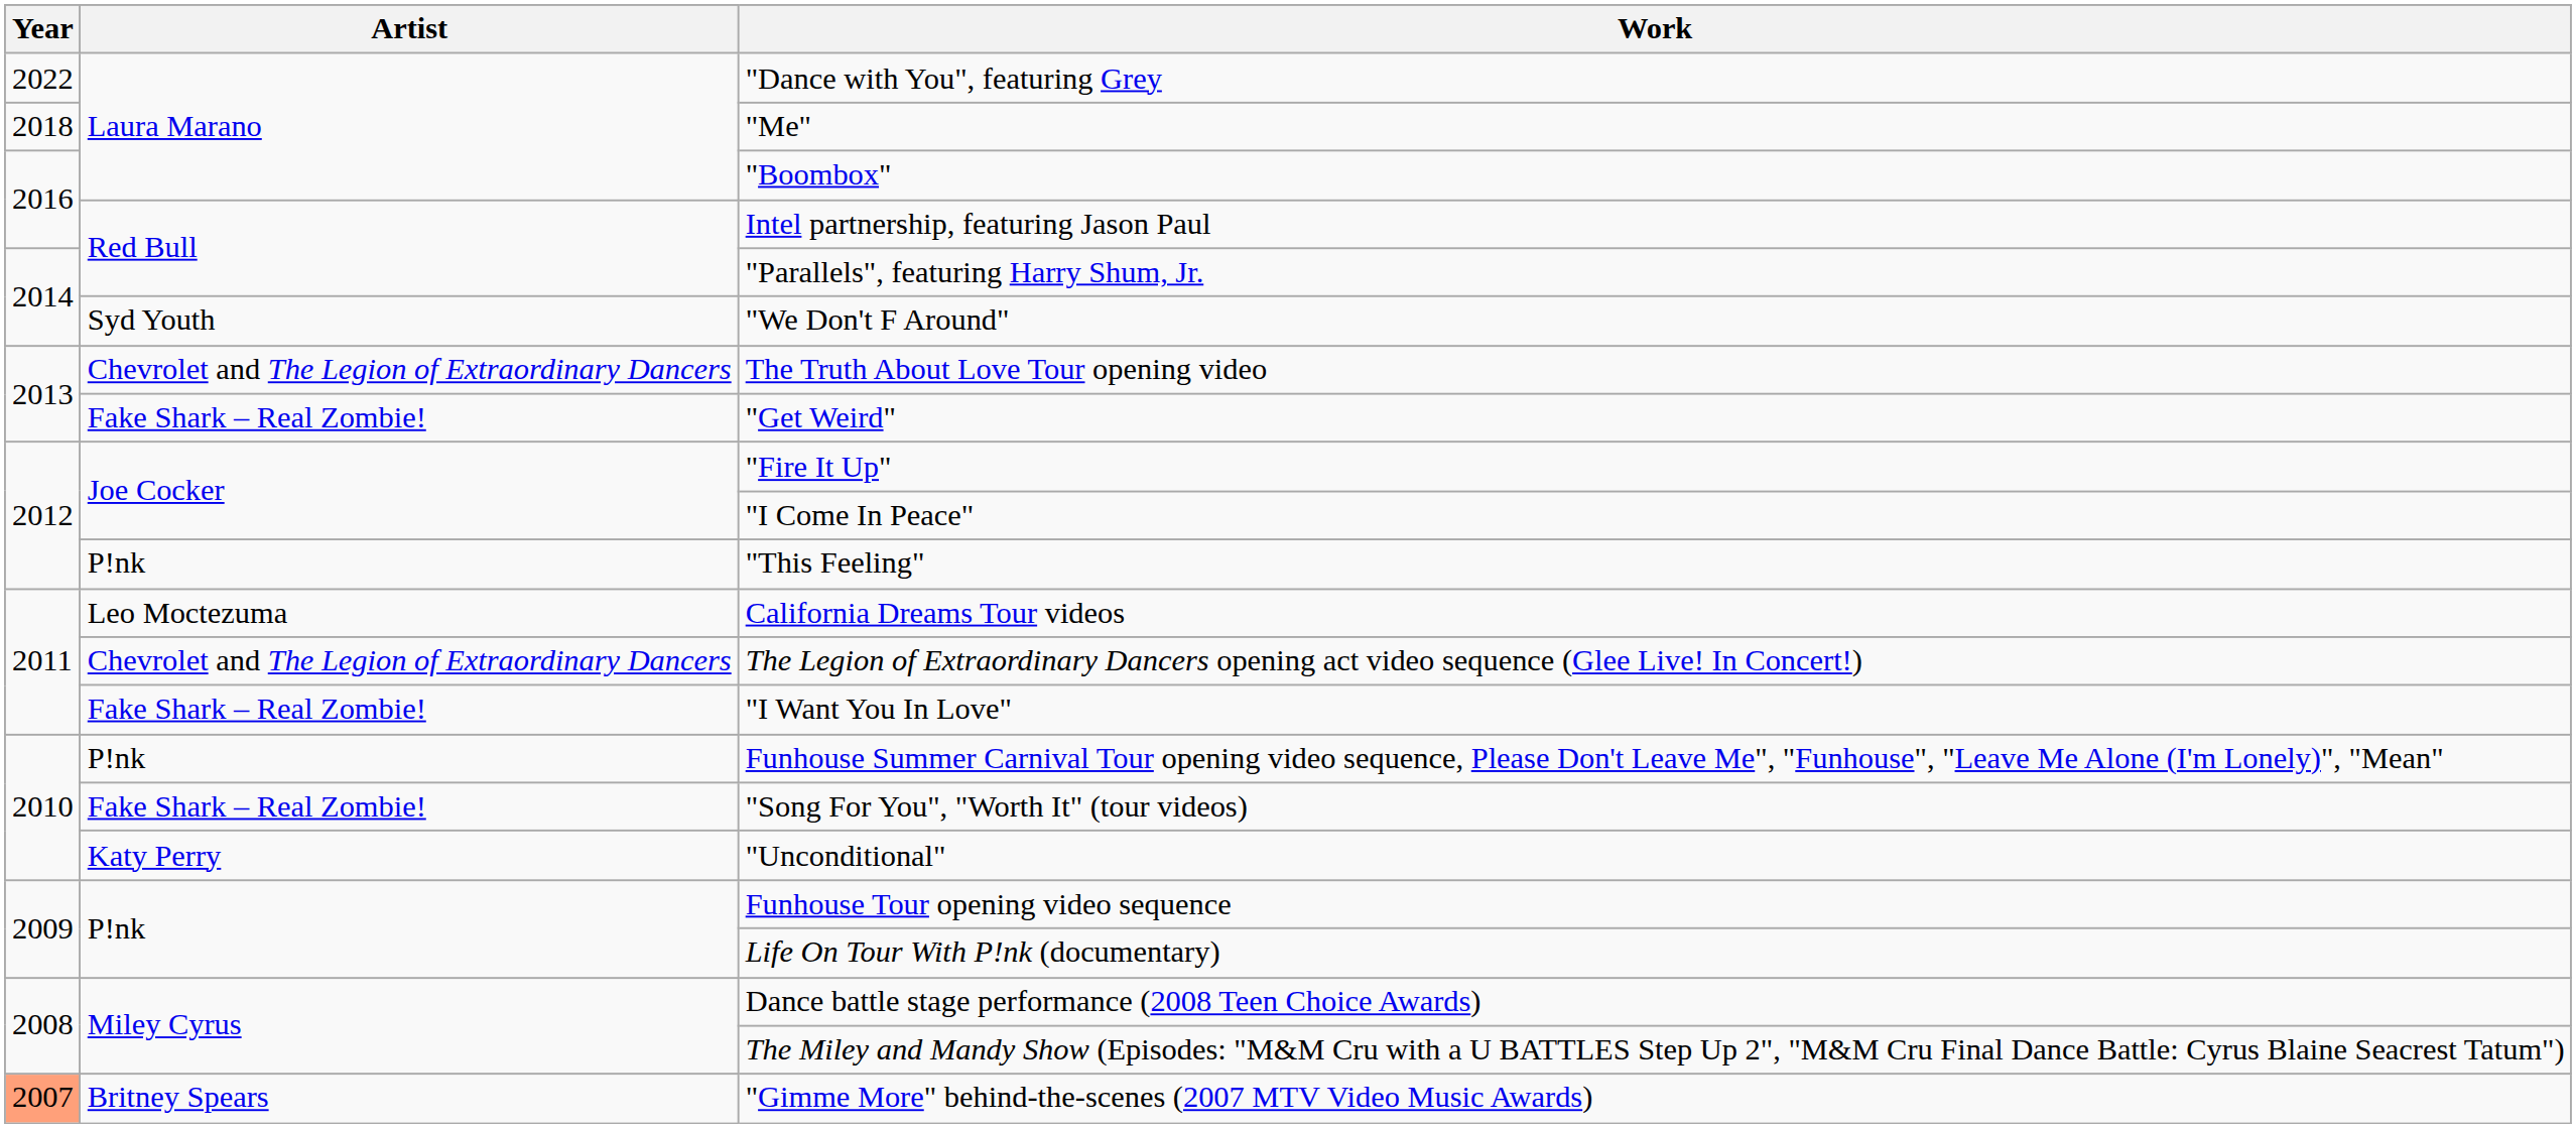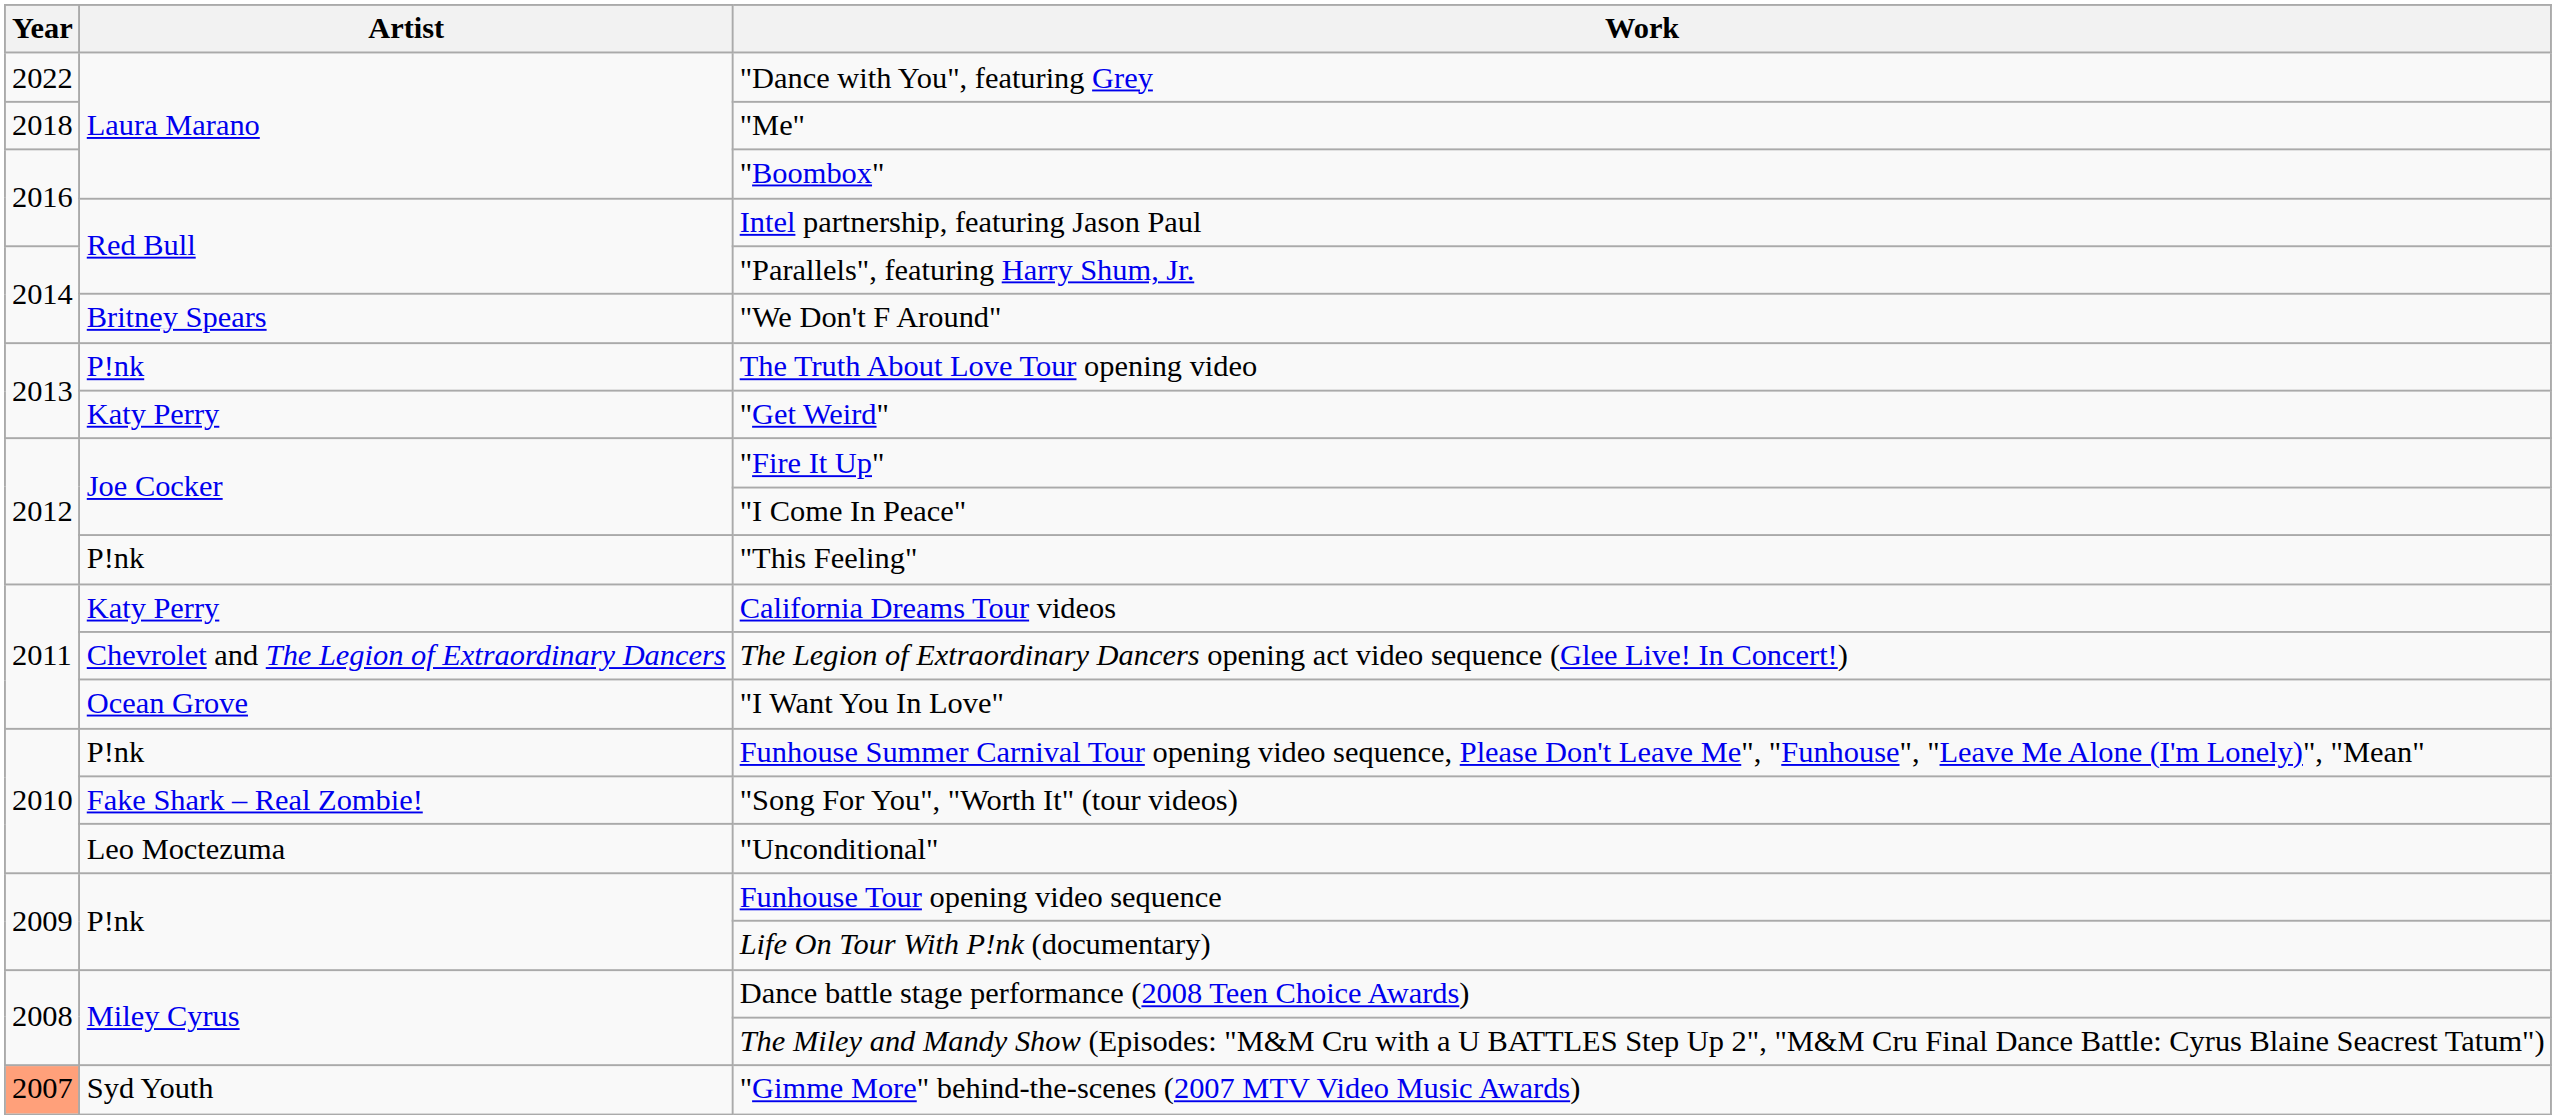"We Don't F Around" | Artist: Syd Youth -> Britney Spears
The Truth About Love Tour opening video | Artist: Chevrolet and The Legion of Extraordinary Dancers -> P!nk
"Get Weird" | Artist: Fake Shark – Real Zombie! -> Katy Perry
California Dreams Tour videos | Artist: Leo Moctezuma -> Katy Perry
"I Want You In Love" | Artist: Fake Shark – Real Zombie! -> Ocean Grove
"Unconditional" | Artist: Katy Perry -> Leo Moctezuma
"Gimme More" behind-the-scenes (2007 MTV Video Music Awards) | Artist: Britney Spears -> Syd Youth
